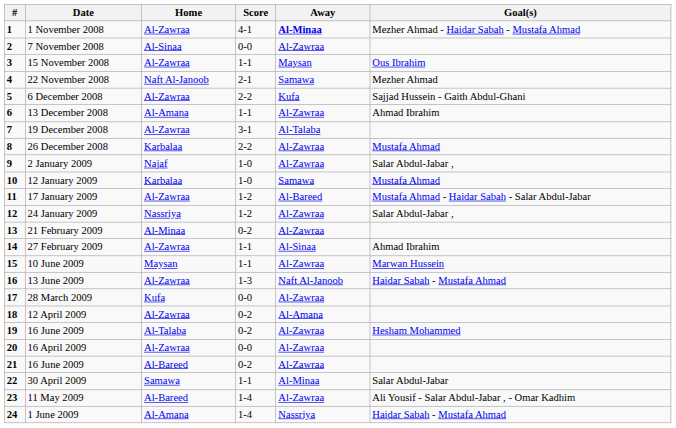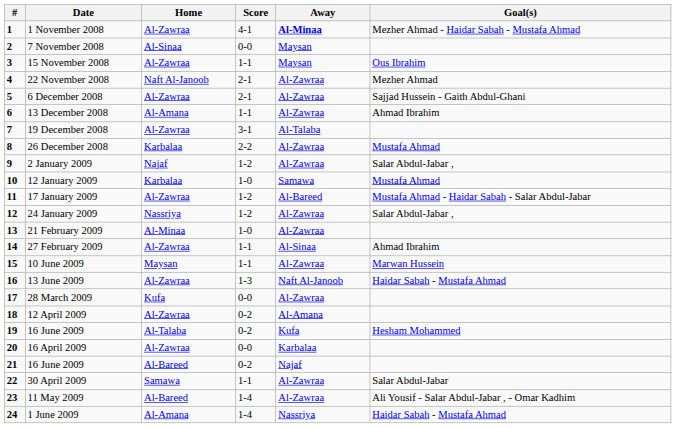7 November 2008 | Away: Al-Zawraa -> Maysan
22 November 2008 | Away: Samawa -> Al-Zawraa
6 December 2008 | Score: 2-2 -> 2-1
6 December 2008 | Away: Kufa -> Al-Zawraa
2 January 2009 | Score: 1-0 -> 1-2
21 February 2009 | Score: 0-2 -> 1-0
19 / 16 June 2009 | Away: Al-Zawraa -> Kufa
16 April 2009 | Away: Al-Zawraa -> Karbalaa
21 / 16 June 2009 | Away: Al-Zawraa -> Najaf
30 April 2009 | Away: Al-Minaa -> Al-Zawraa
